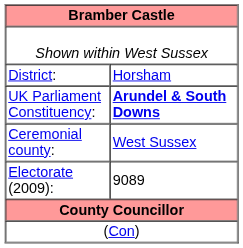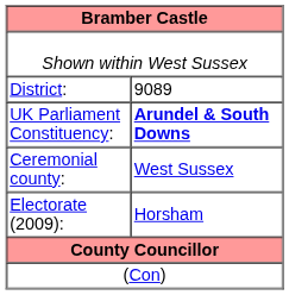District: | column 2: Horsham -> 9089
Electorate (2009): | column 2: 9089 -> Horsham
